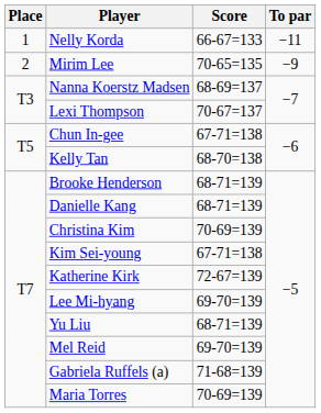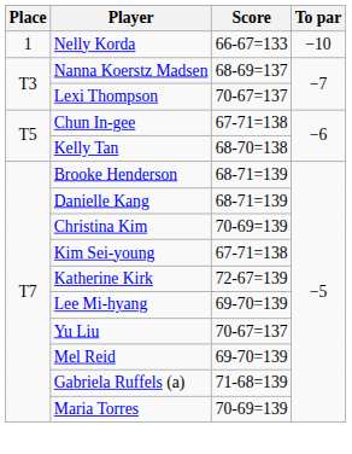Nelly Korda | To par: −11 -> −10
- row: 2 | Mirim Lee | 70-65=135 | −9
Yu Liu | Score: 68-71=139 -> 70-67=137
